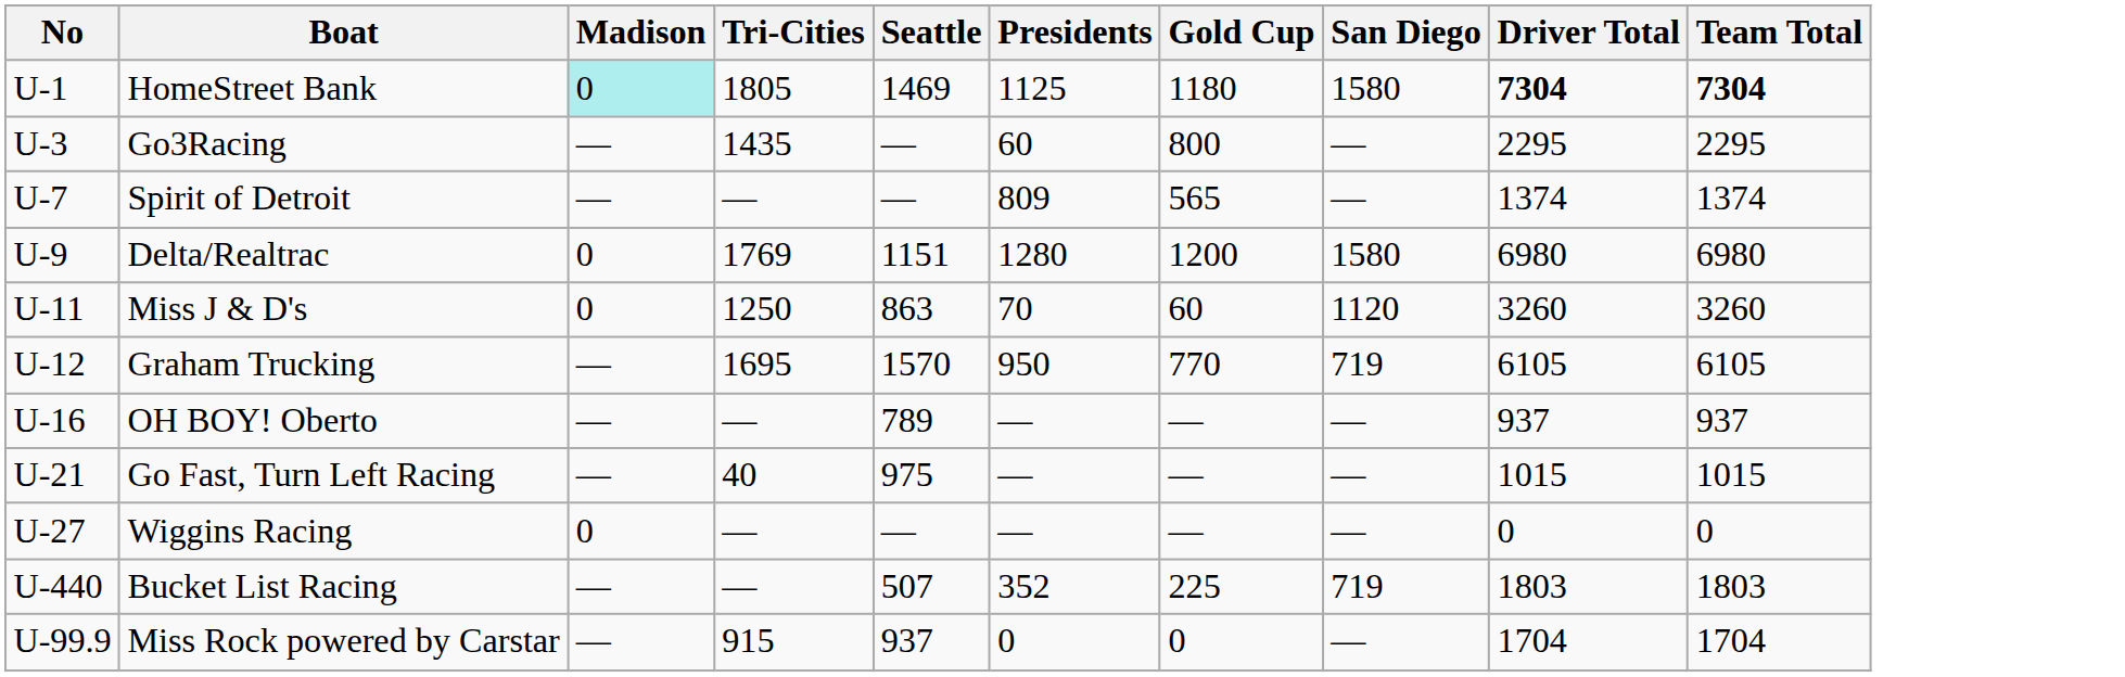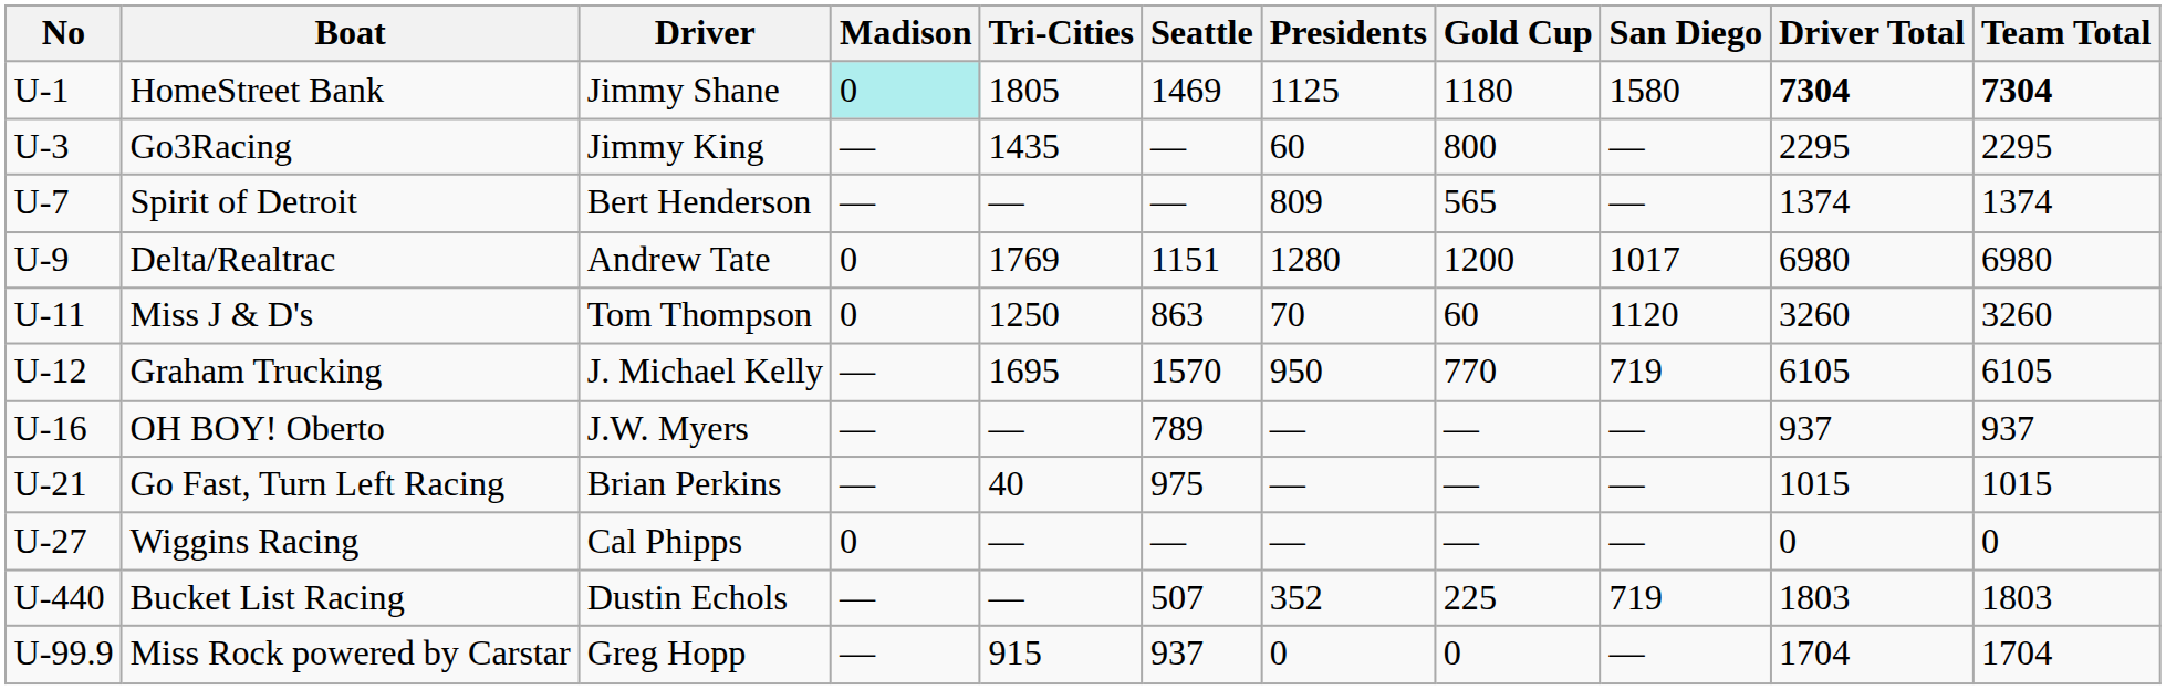+ column: Driver | Jimmy Shane | Jimmy King | Bert Henderson | Andrew Tate | Tom Thompson | J. Michael Kelly | J.W. Myers | Brian Perkins | Cal Phipps | Dustin Echols | Greg Hopp
Delta/Realtrac | San Diego: 1580 -> 1017
